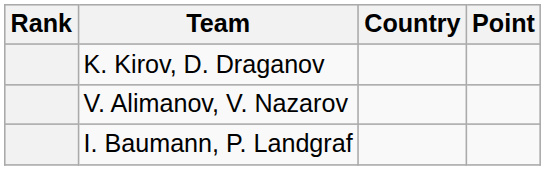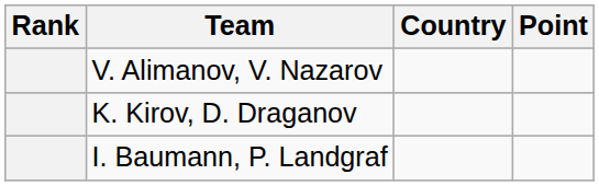rows swapped: V. Alimanov, V. Nazarov <-> K. Kirov, D. Draganov
